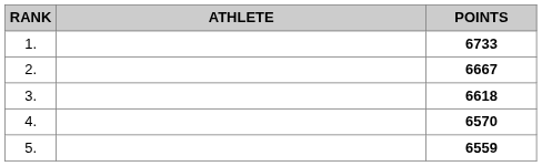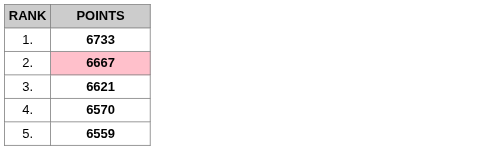- column: ATHLETE
2. | POINTS: no background -> pink background
3. | POINTS: 6618 -> 6621
